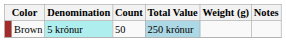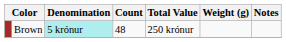Brown | Count: 50 -> 48
Brown | Total Value: lightblue background -> no background
